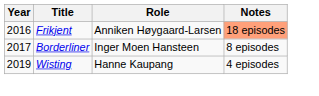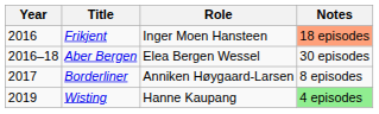Frikjent | Role: Anniken Høygaard-Larsen -> Inger Moen Hansteen
+ row: 2016–18 | Aber Bergen | Elea Bergen Wessel | 30 episodes
Borderliner | Role: Inger Moen Hansteen -> Anniken Høygaard-Larsen
Wisting | Notes: no background -> lightgreen background
